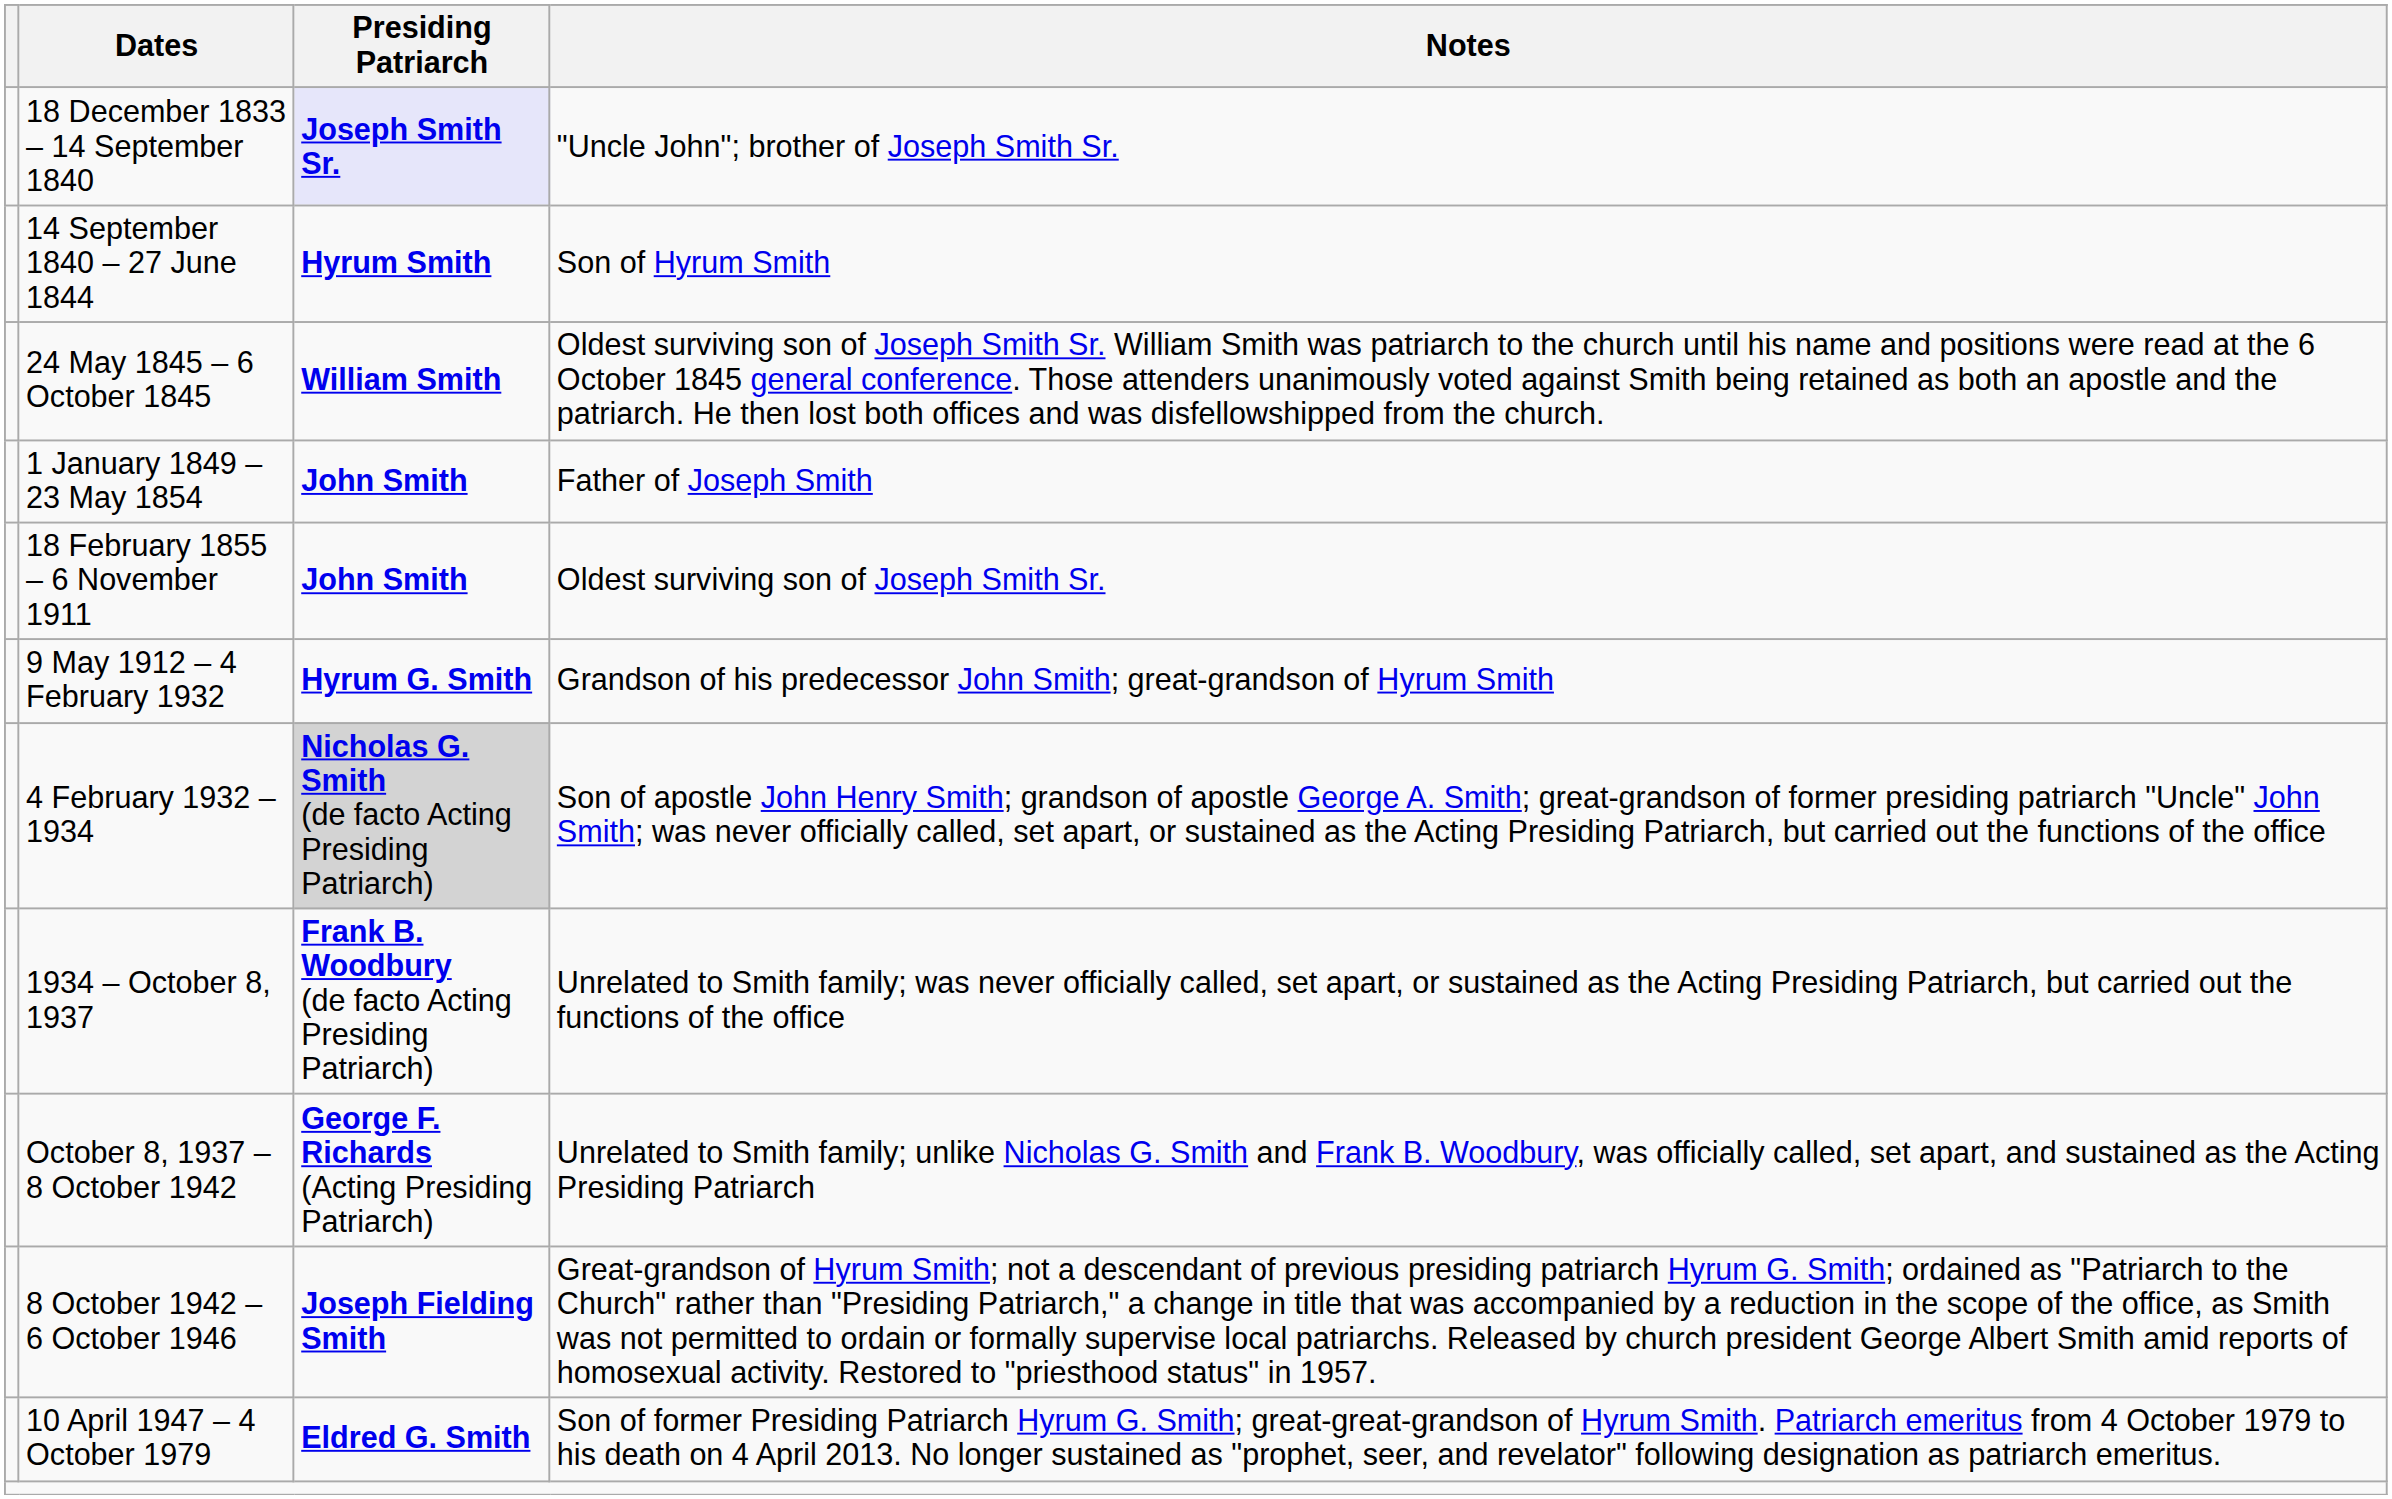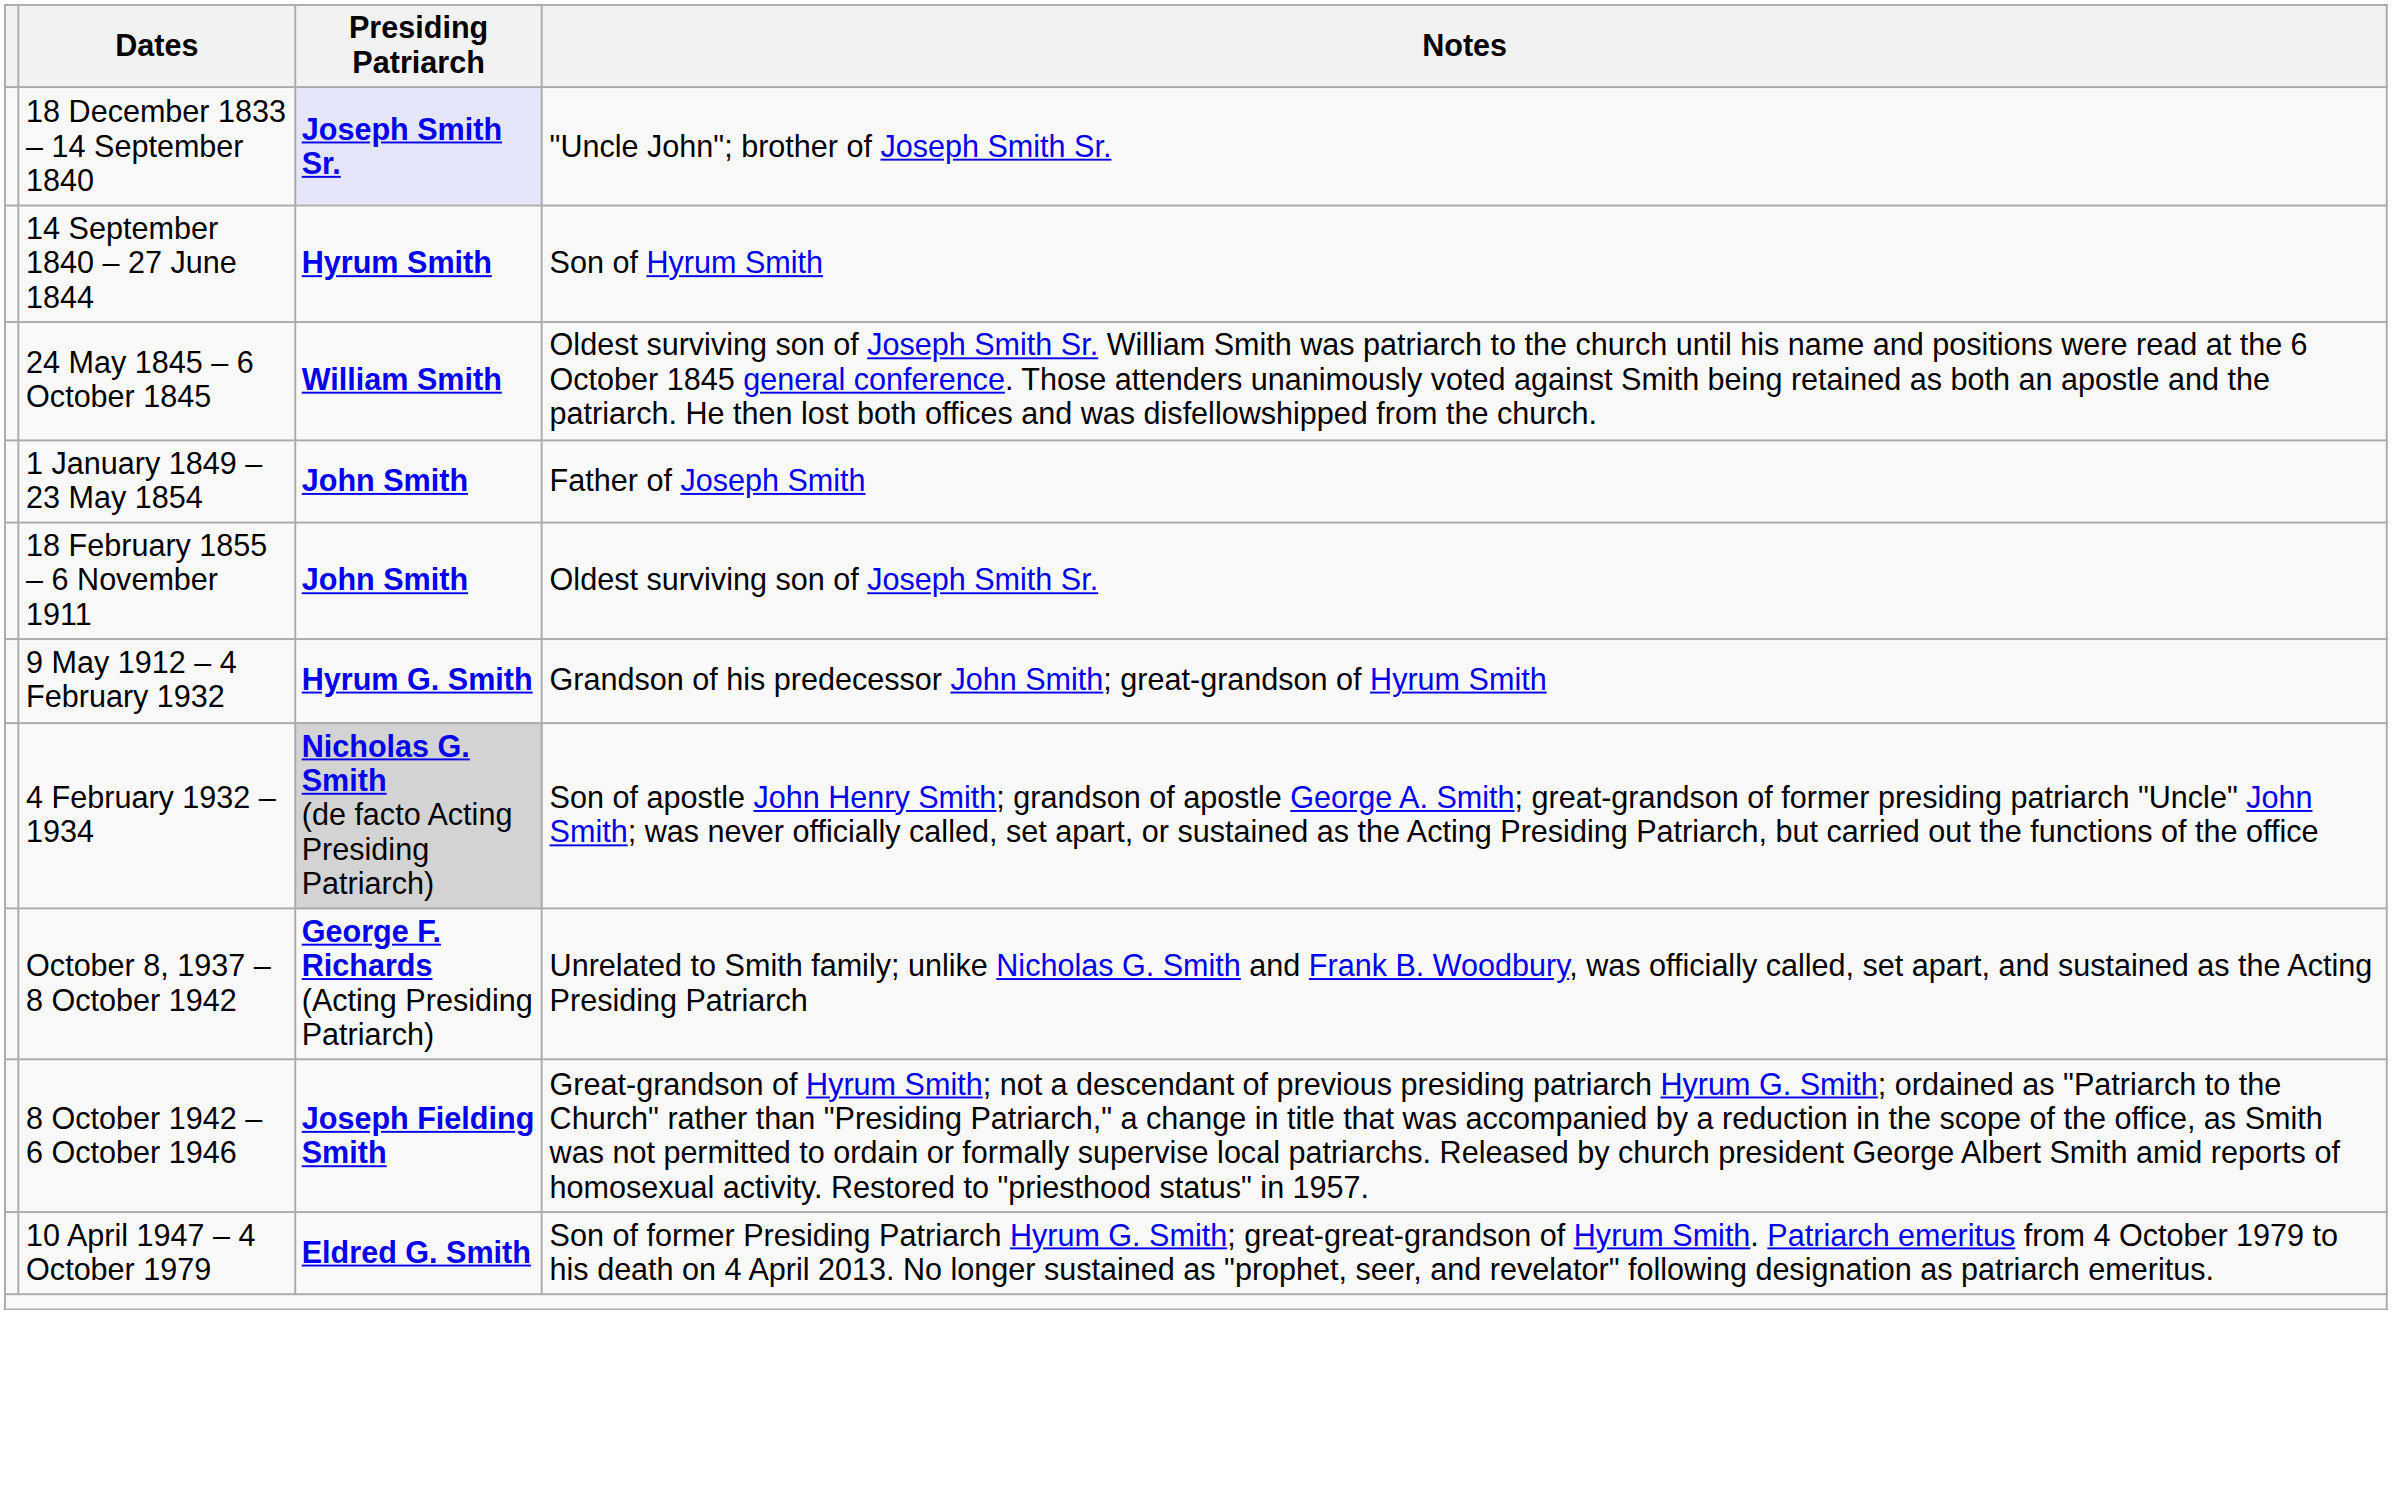- row: 1934 – October 8, 1937 | Frank B. Woodbury (de facto Acting Presiding Patriarch) | Unrelated to Smith family; was never officially called, set apart, or sustained as the Acting Presiding Patriarch, but carried out the functions of the office
